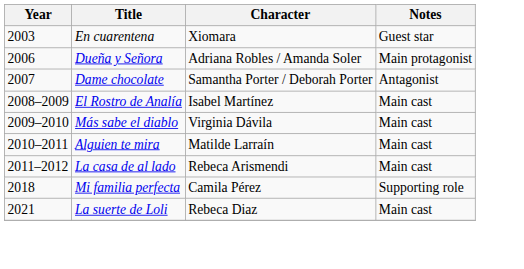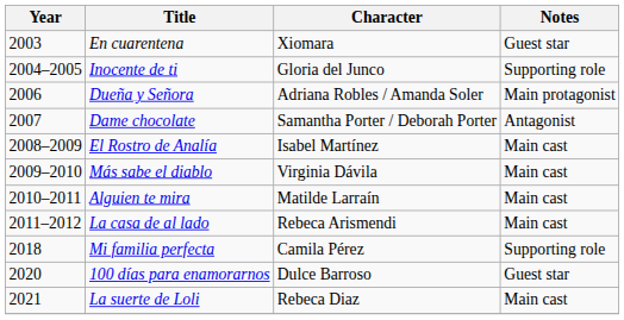+ row: 2004–2005 | Inocente de ti | Gloria del Junco | Supporting role
+ row: 2020 | 100 días para enamorarnos | Dulce Barroso | Guest star
